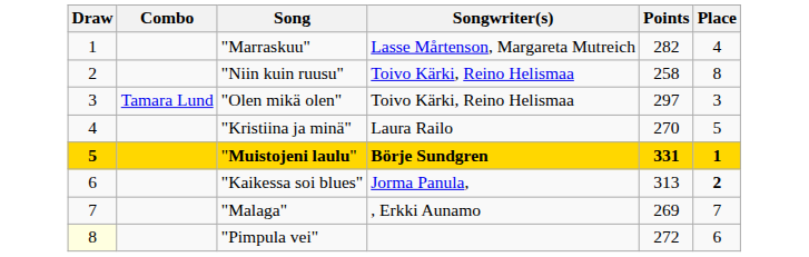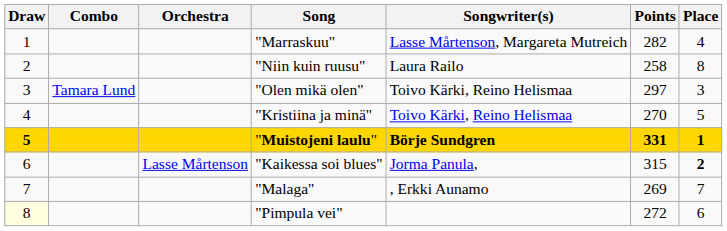+ column: Orchestra | Lasse Mårtenson
"Niin kuin ruusu" | Songwriter(s): Toivo Kärki, Reino Helismaa -> Laura Railo
"Kristiina ja minä" | Songwriter(s): Laura Railo -> Toivo Kärki, Reino Helismaa
"Kaikessa soi blues" | Points: 313 -> 315
